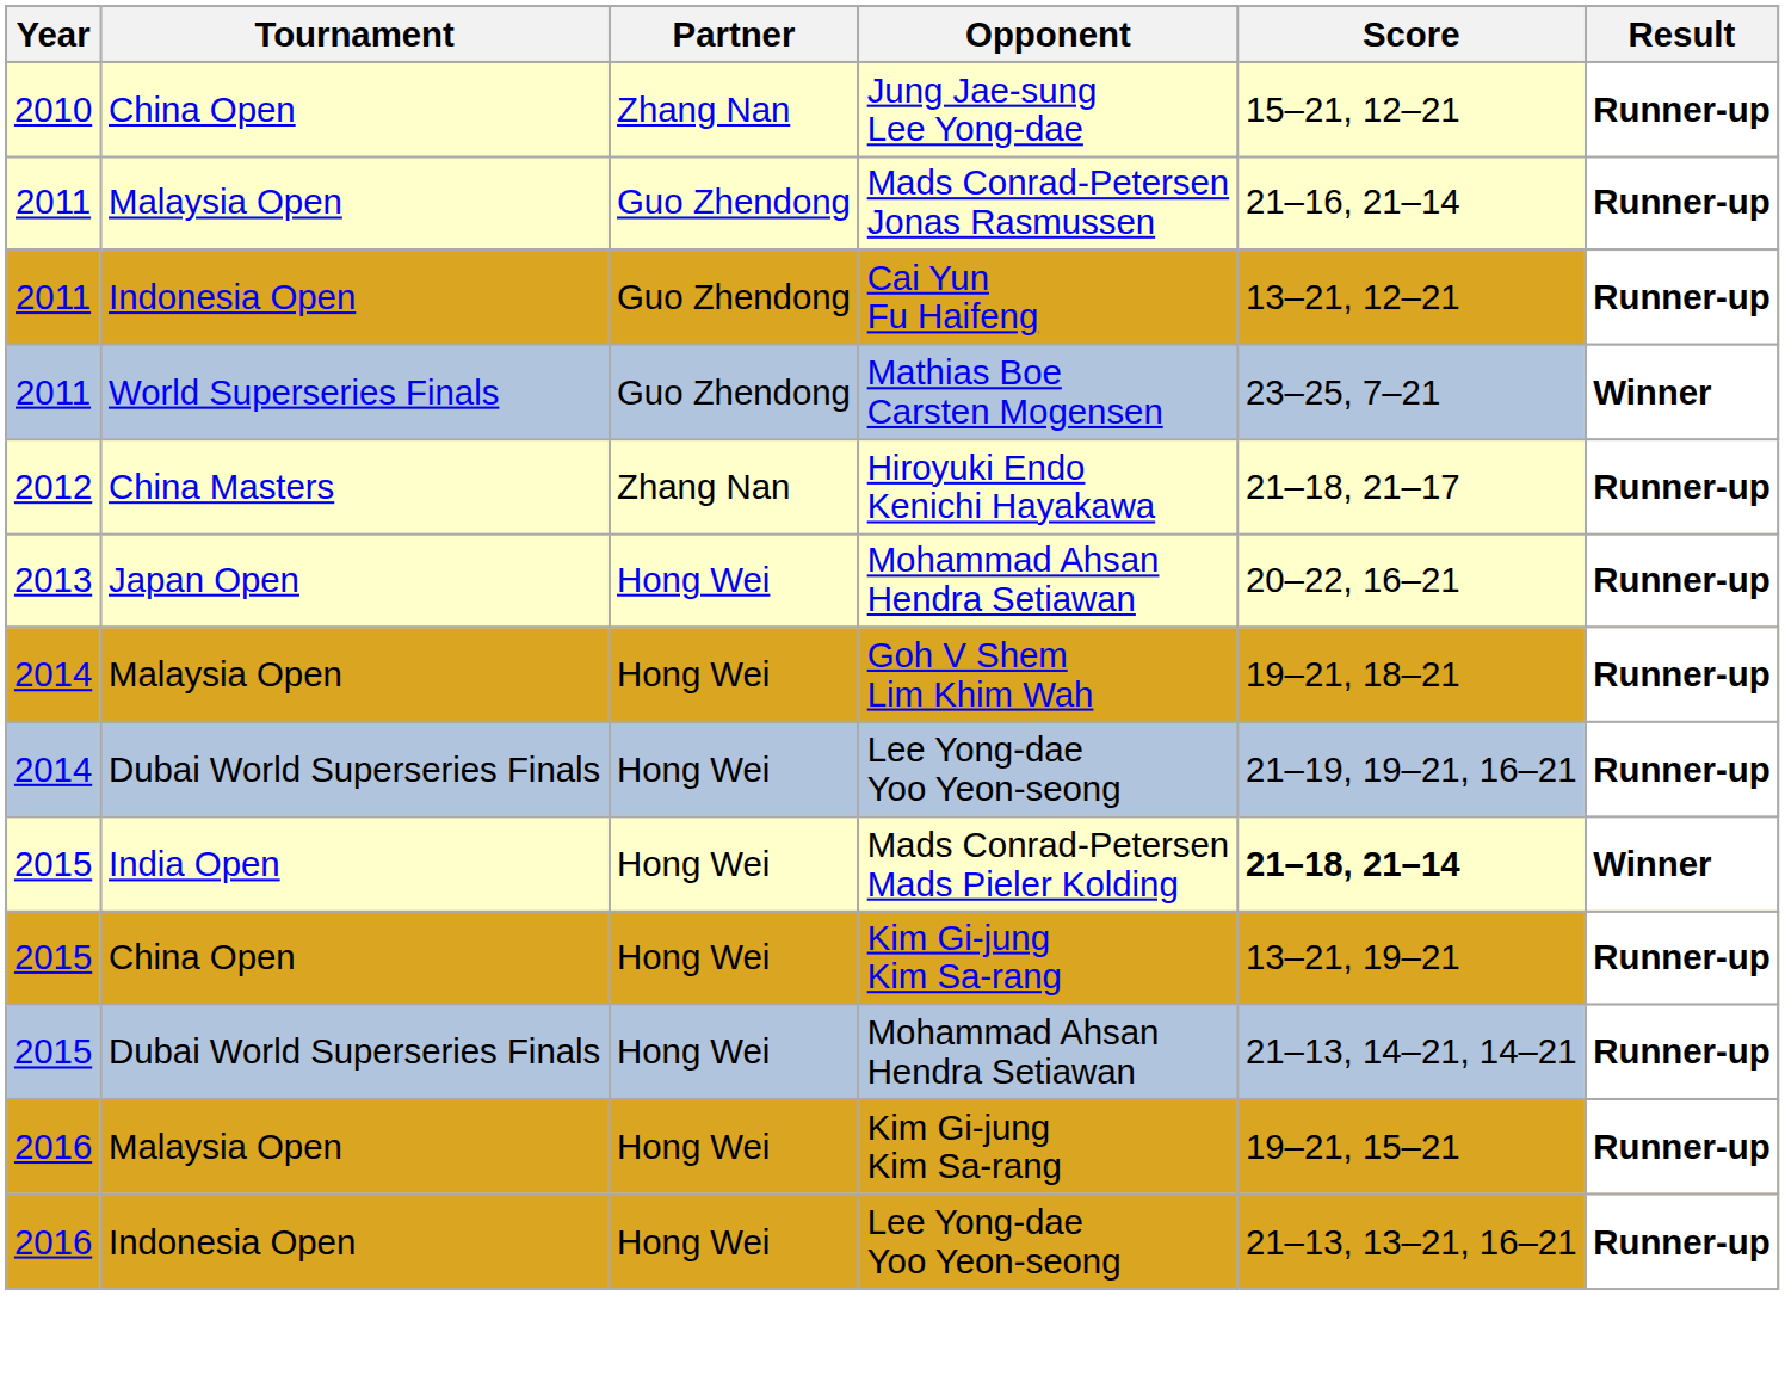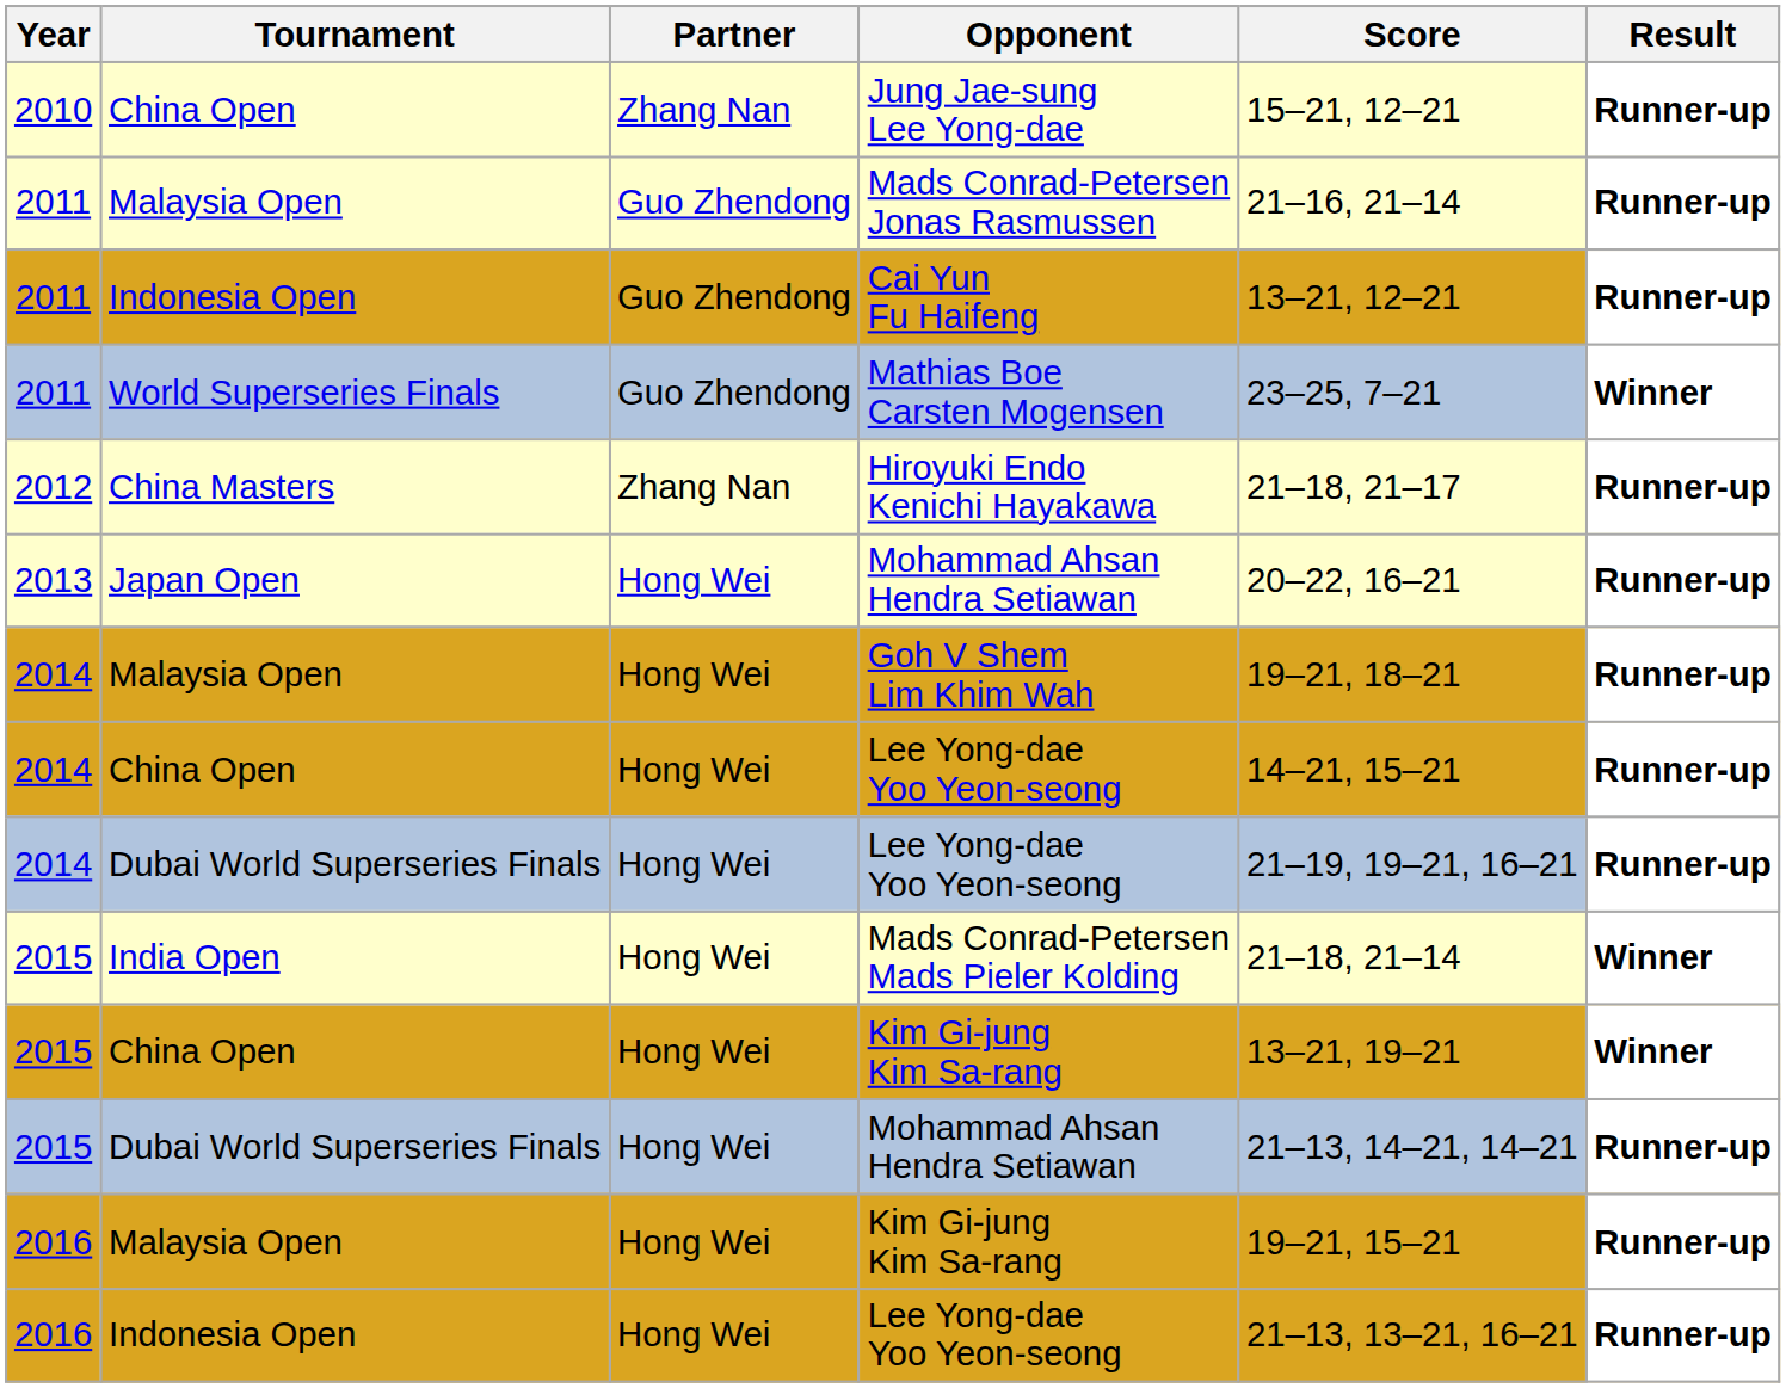+ row: 2014 | China Open | Hong Wei | Lee Yong-dae Yoo Yeon-seong | 14–21, 15–21 | Runner-up
Mads Conrad-Petersen Mads Pieler Kolding | Score: bold -> normal
China Open / Kim Gi-jung Kim Sa-rang | Result: Runner-up -> Winner
